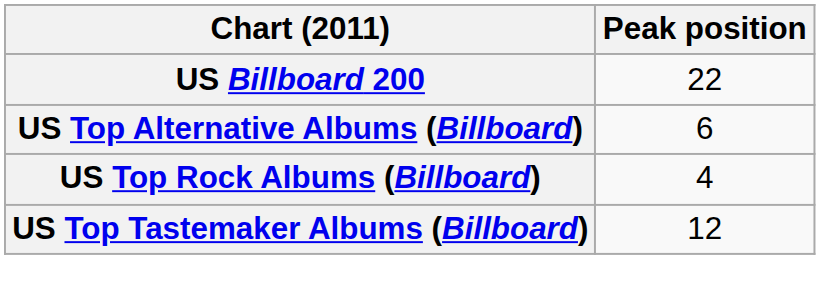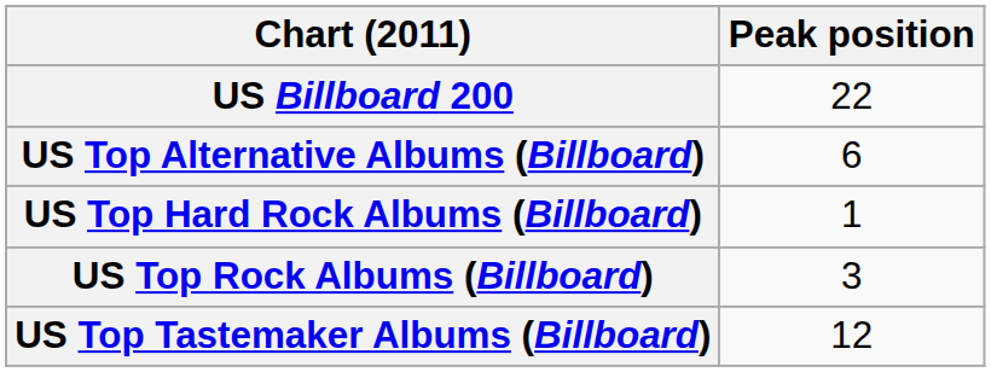+ row: US Top Hard Rock Albums (Billboard) | 1
US Top Rock Albums (Billboard) | Peak position: 4 -> 3
